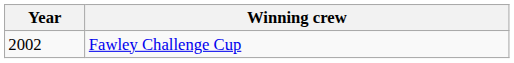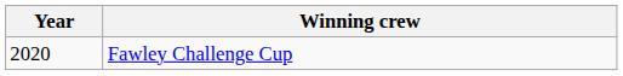Fawley Challenge Cup | Year: 2002 -> 2020
